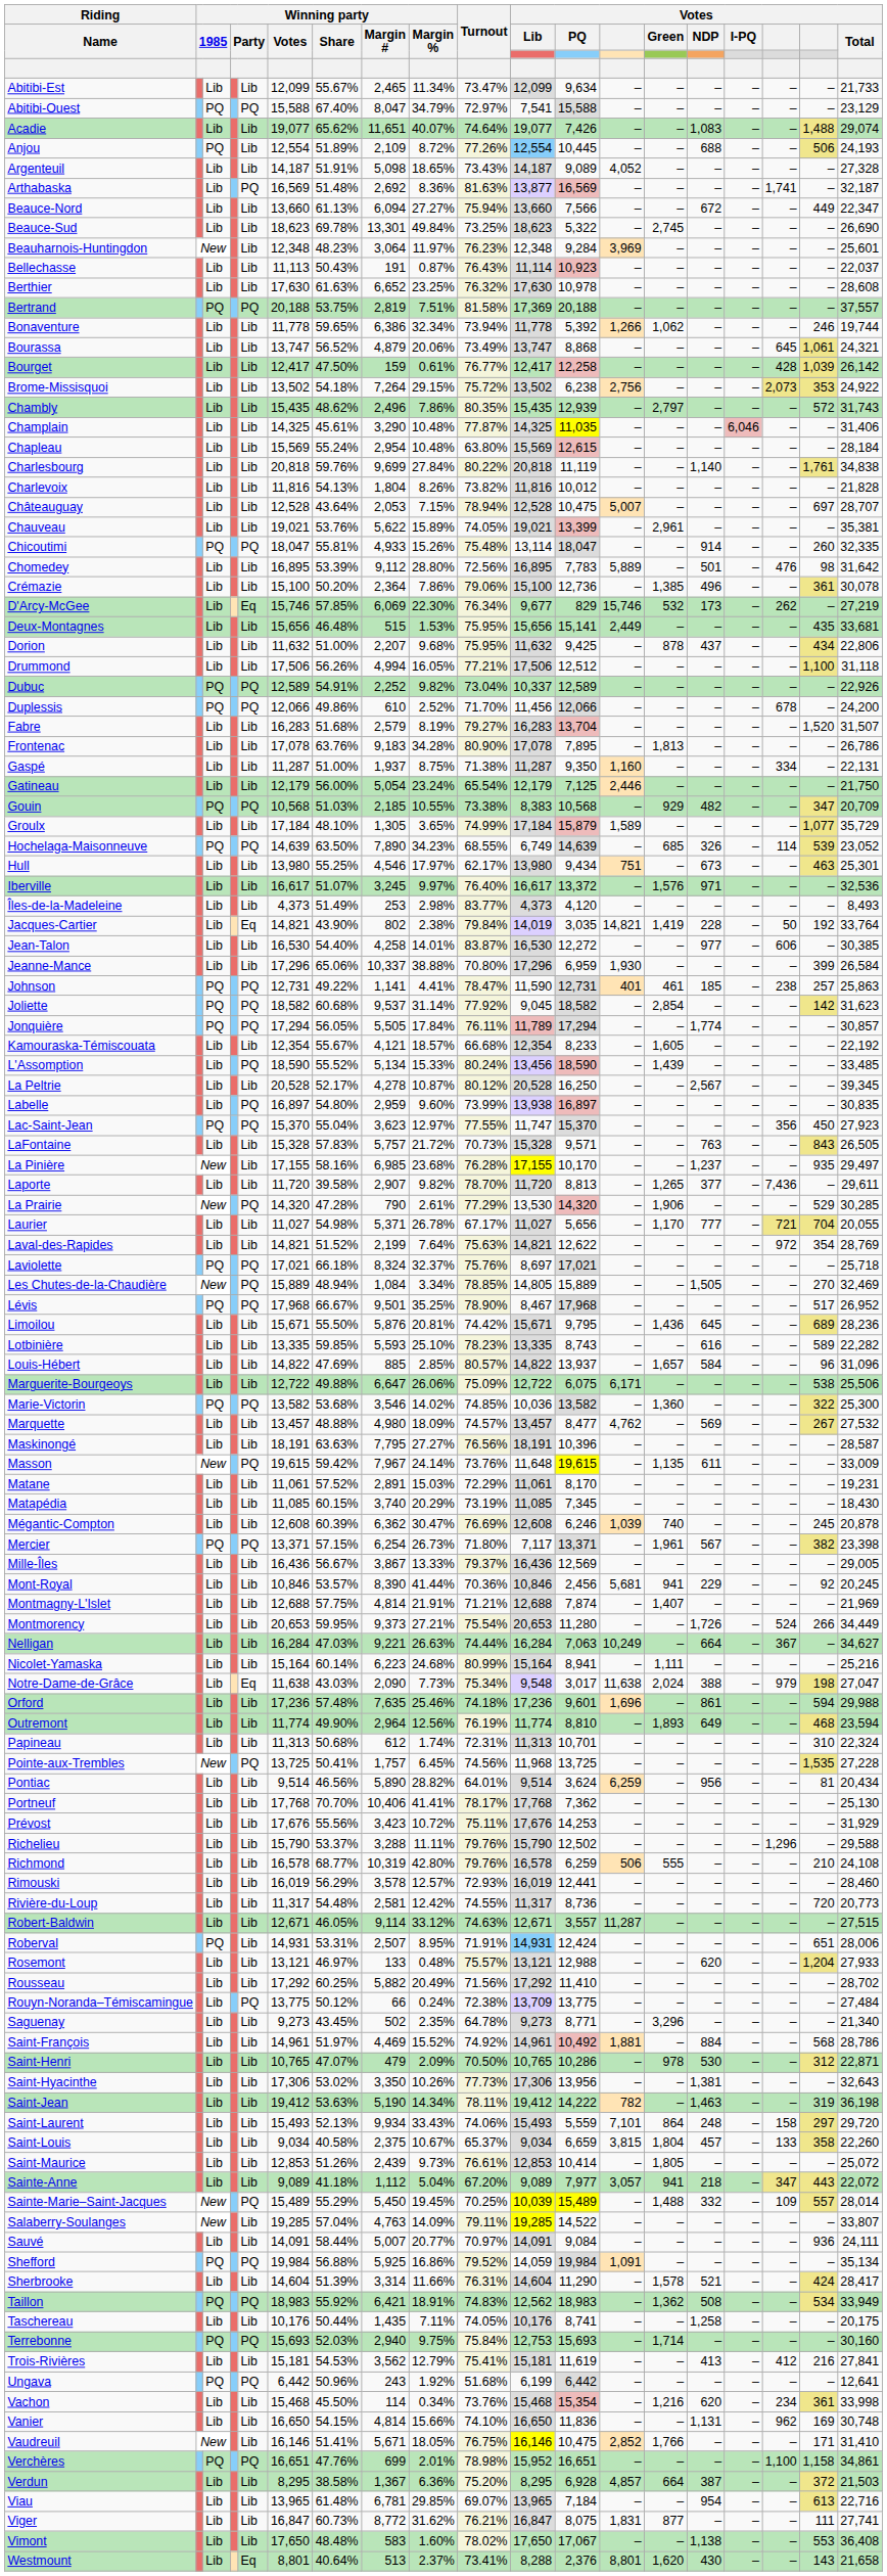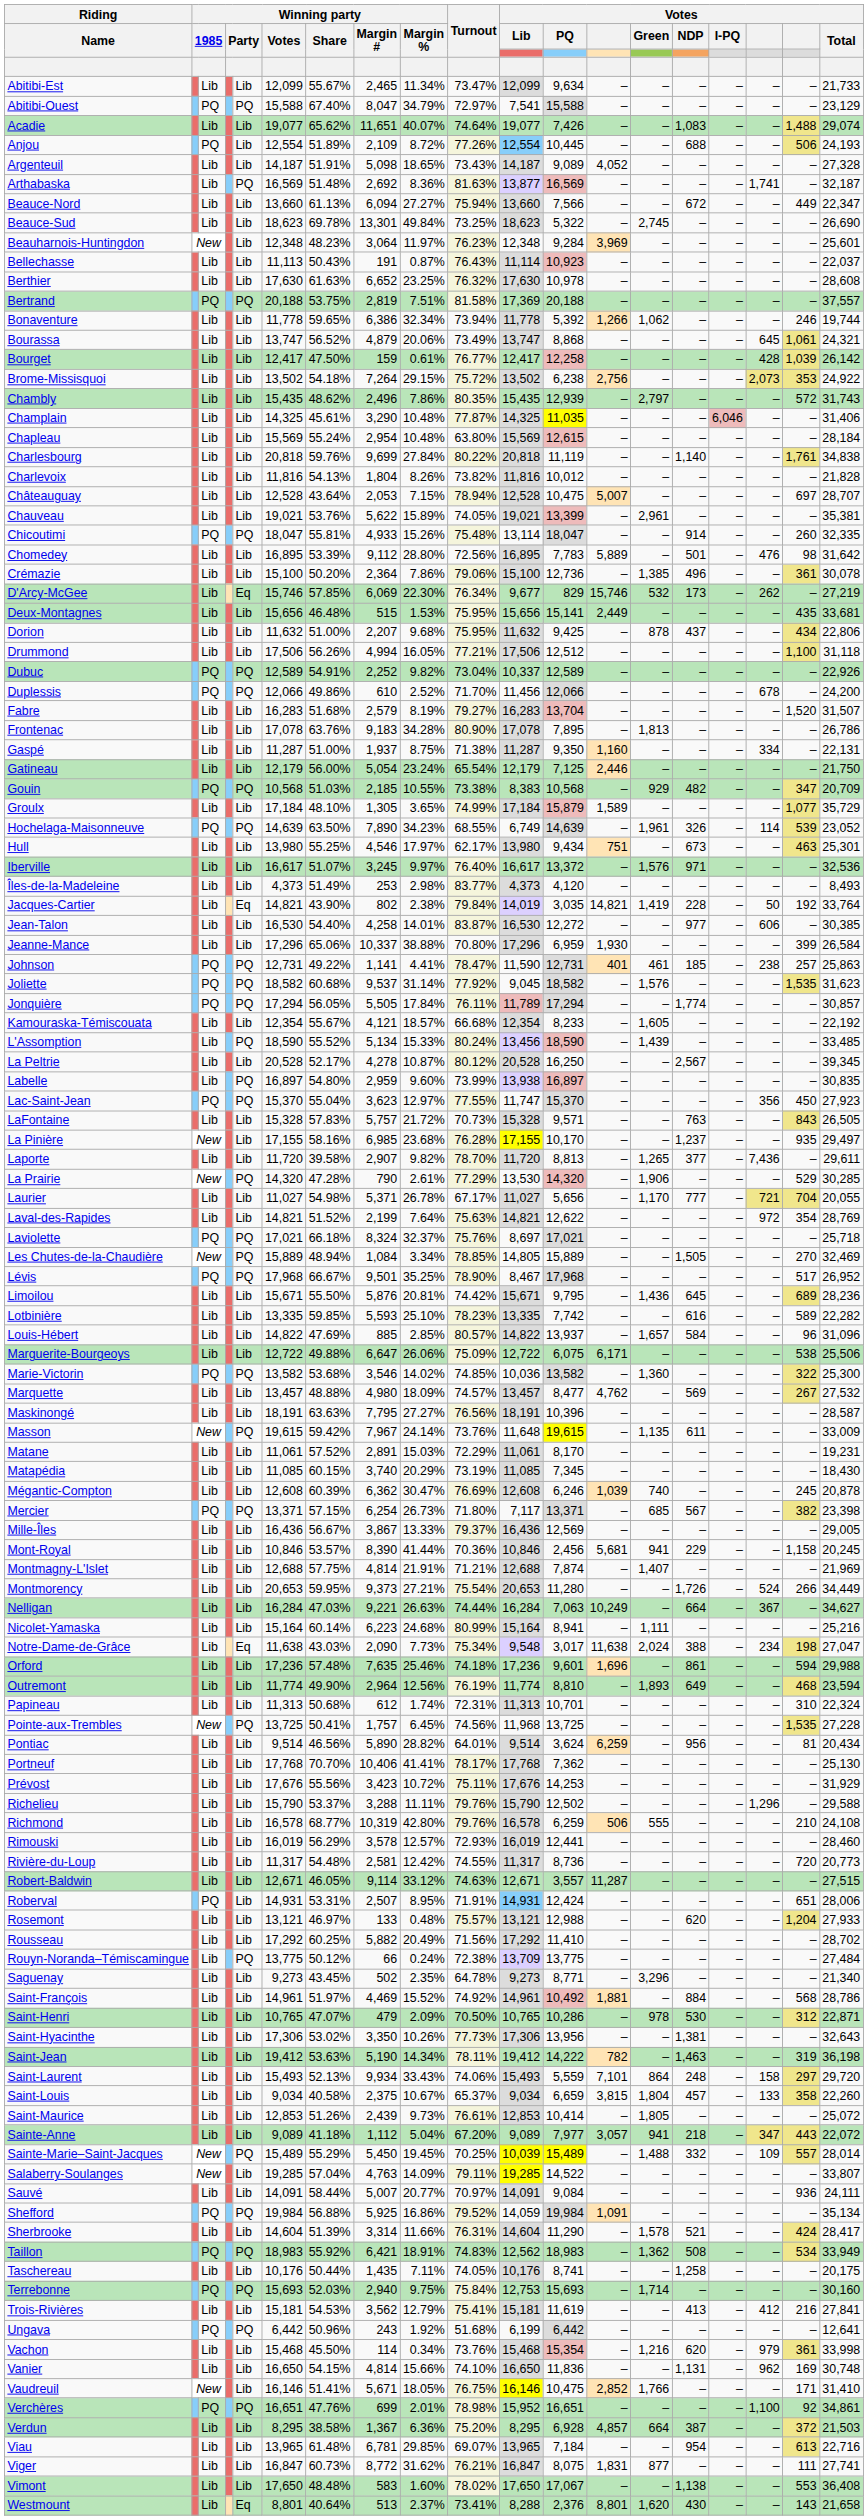Hochelaga-Maisonneuve | Votes / Green: 685 -> 1,961
Joliette | Votes / Green: 2,854 -> 1,576
Joliette | column 18: 142 -> 1,535
Lotbinière | Votes / PQ: 8,743 -> 7,742
Mercier | Votes / Green: 1,961 -> 685
Mont-Royal | column 18: 92 -> 1,158
Notre-Dame-de-Grâce | column 17: 979 -> 234
Vachon | column 17: 234 -> 979
Verchères | column 18: 1,158 -> 92
